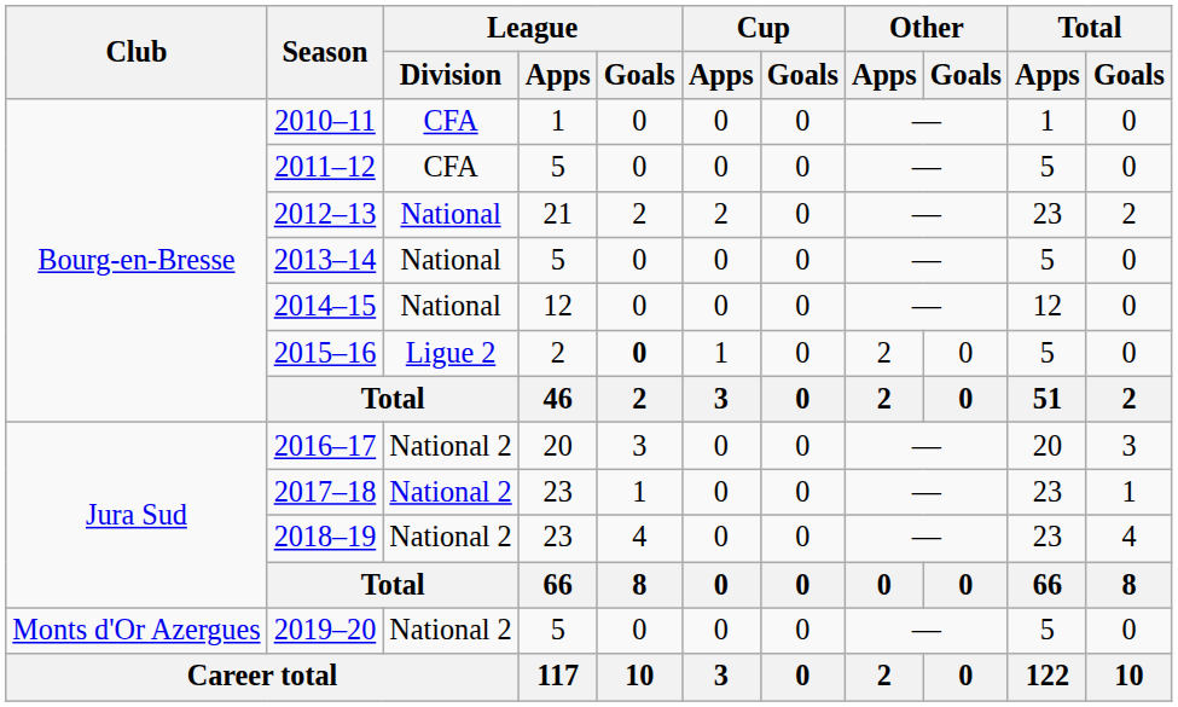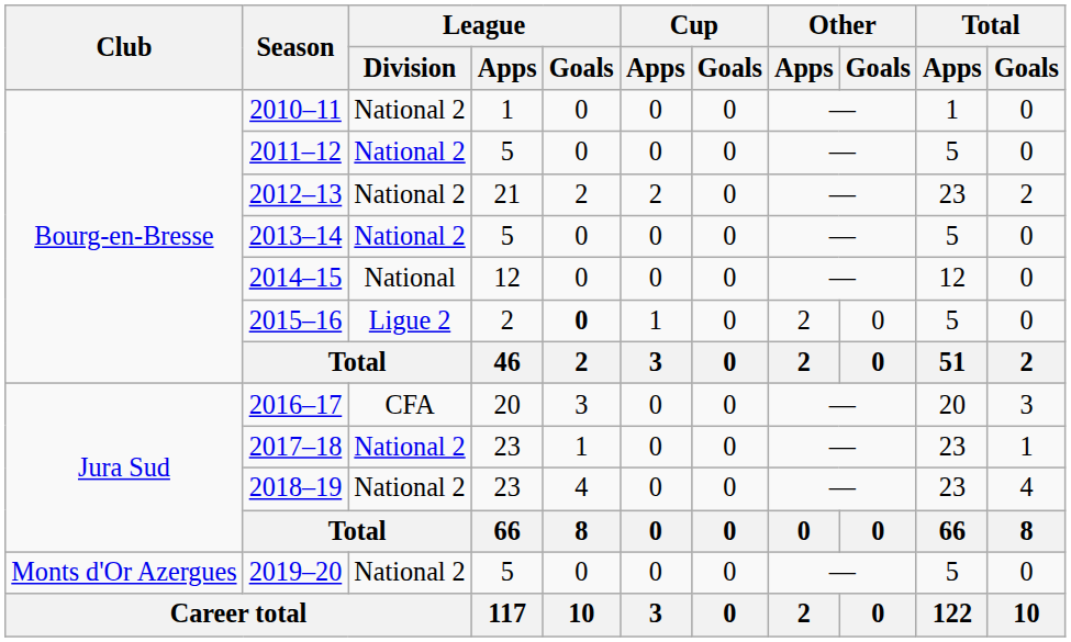2010–11 | League / Division: CFA -> National 2
2011–12 | League / Division: CFA -> National 2
2012–13 | League / Division: National -> National 2
2013–14 | League / Division: National -> National 2
2016–17 | League / Division: National 2 -> CFA
